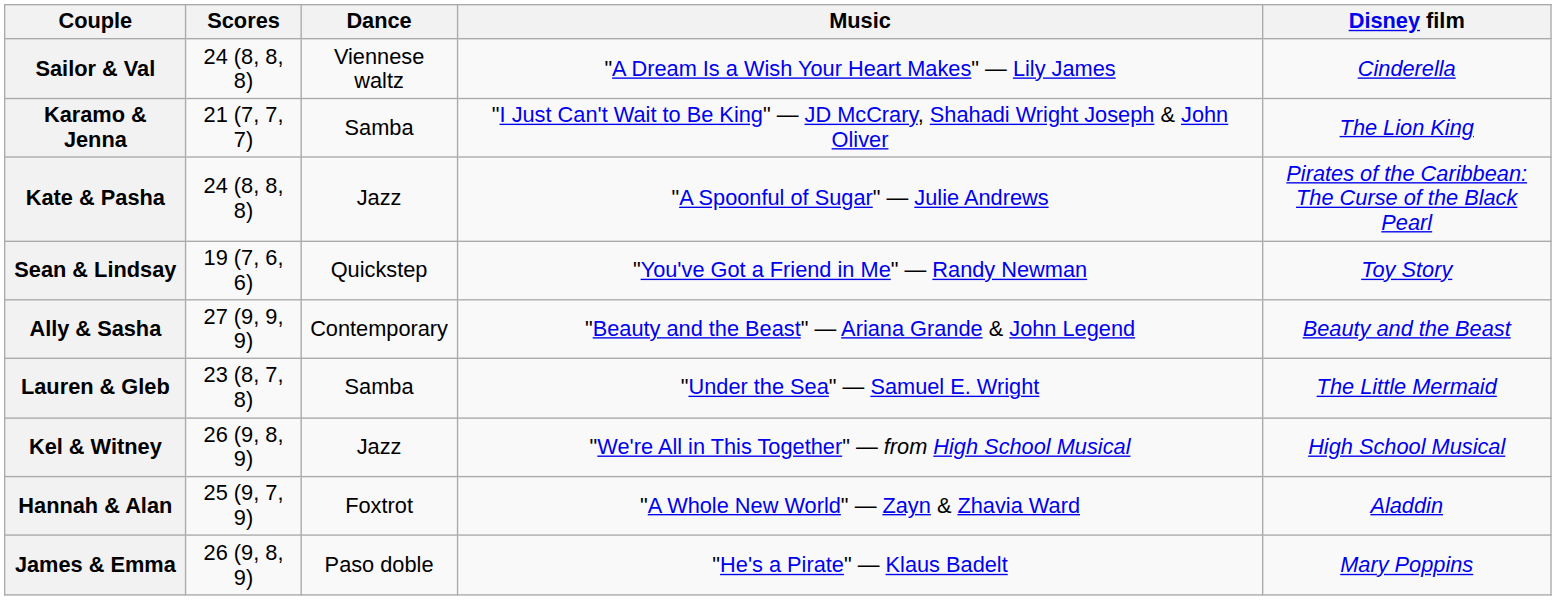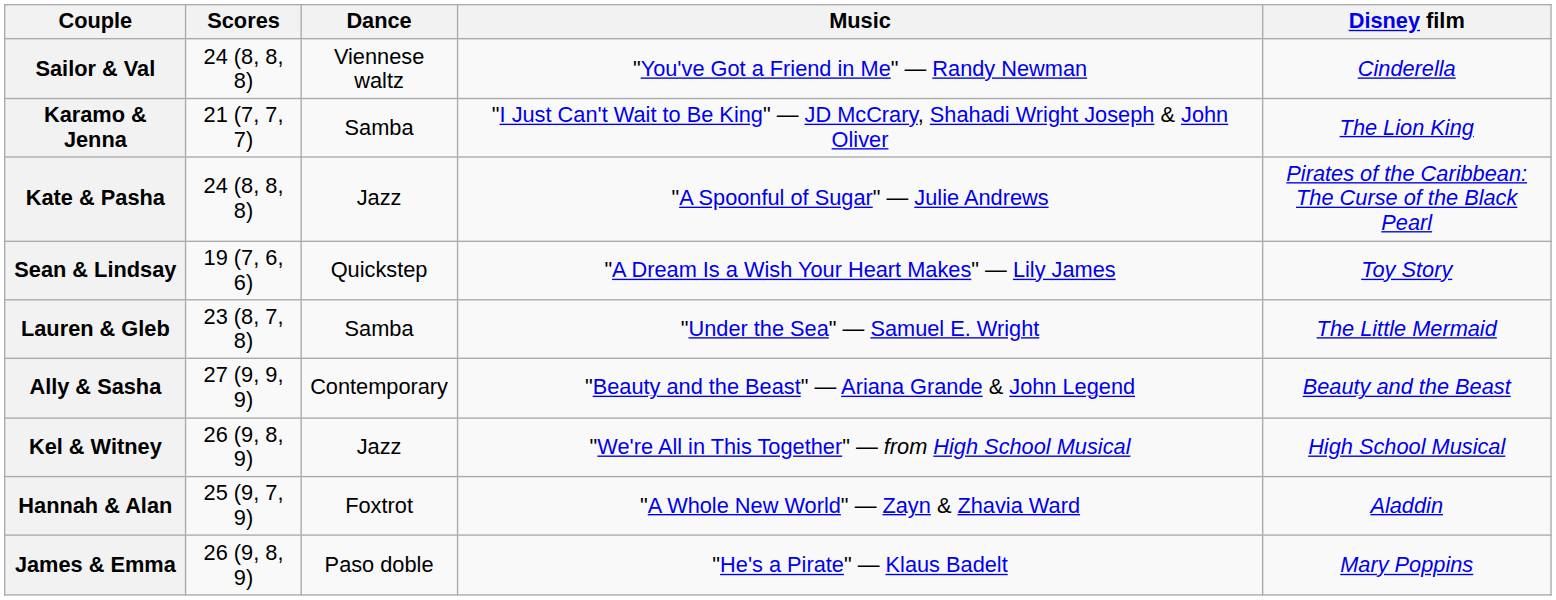Sailor & Val | Music: "A Dream Is a Wish Your Heart Makes" — Lily James -> "You've Got a Friend in Me" — Randy Newman
Sean & Lindsay | Music: "You've Got a Friend in Me" — Randy Newman -> "A Dream Is a Wish Your Heart Makes" — Lily James
rows swapped: Ally & Sasha <-> Lauren & Gleb
